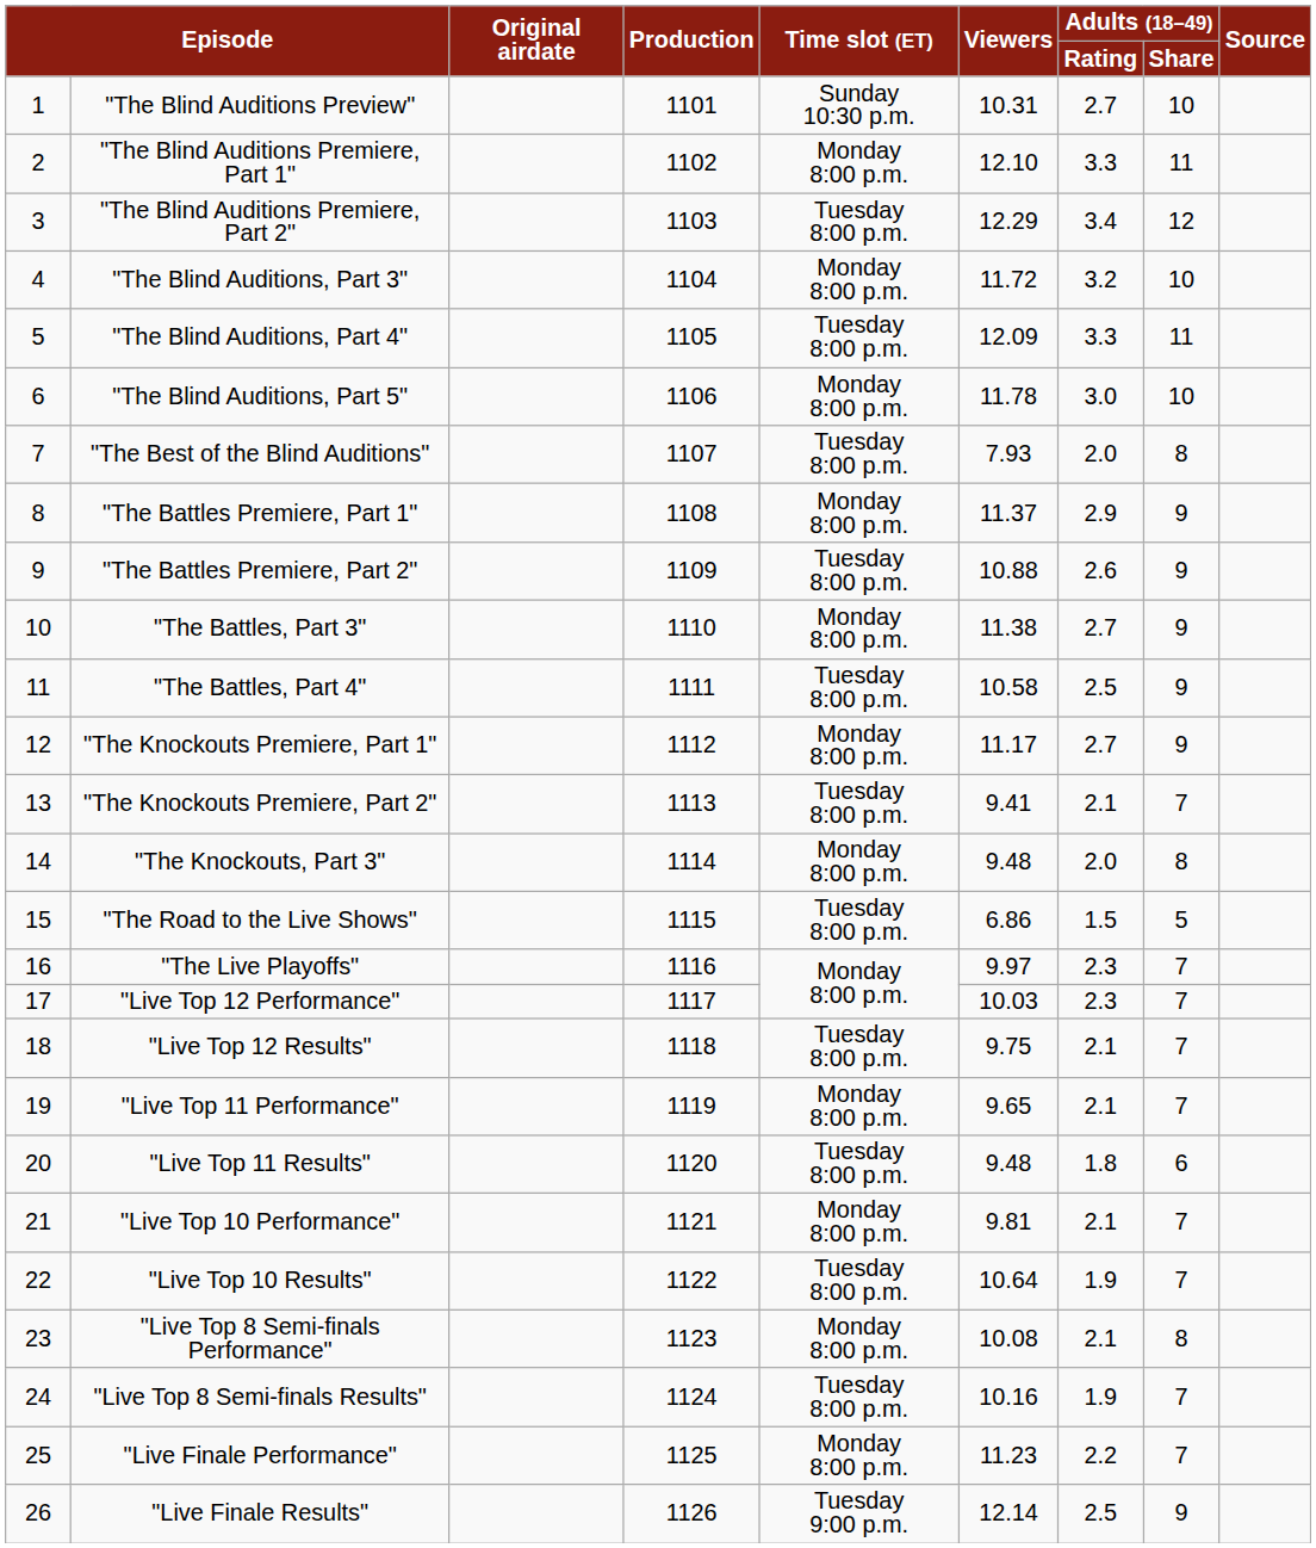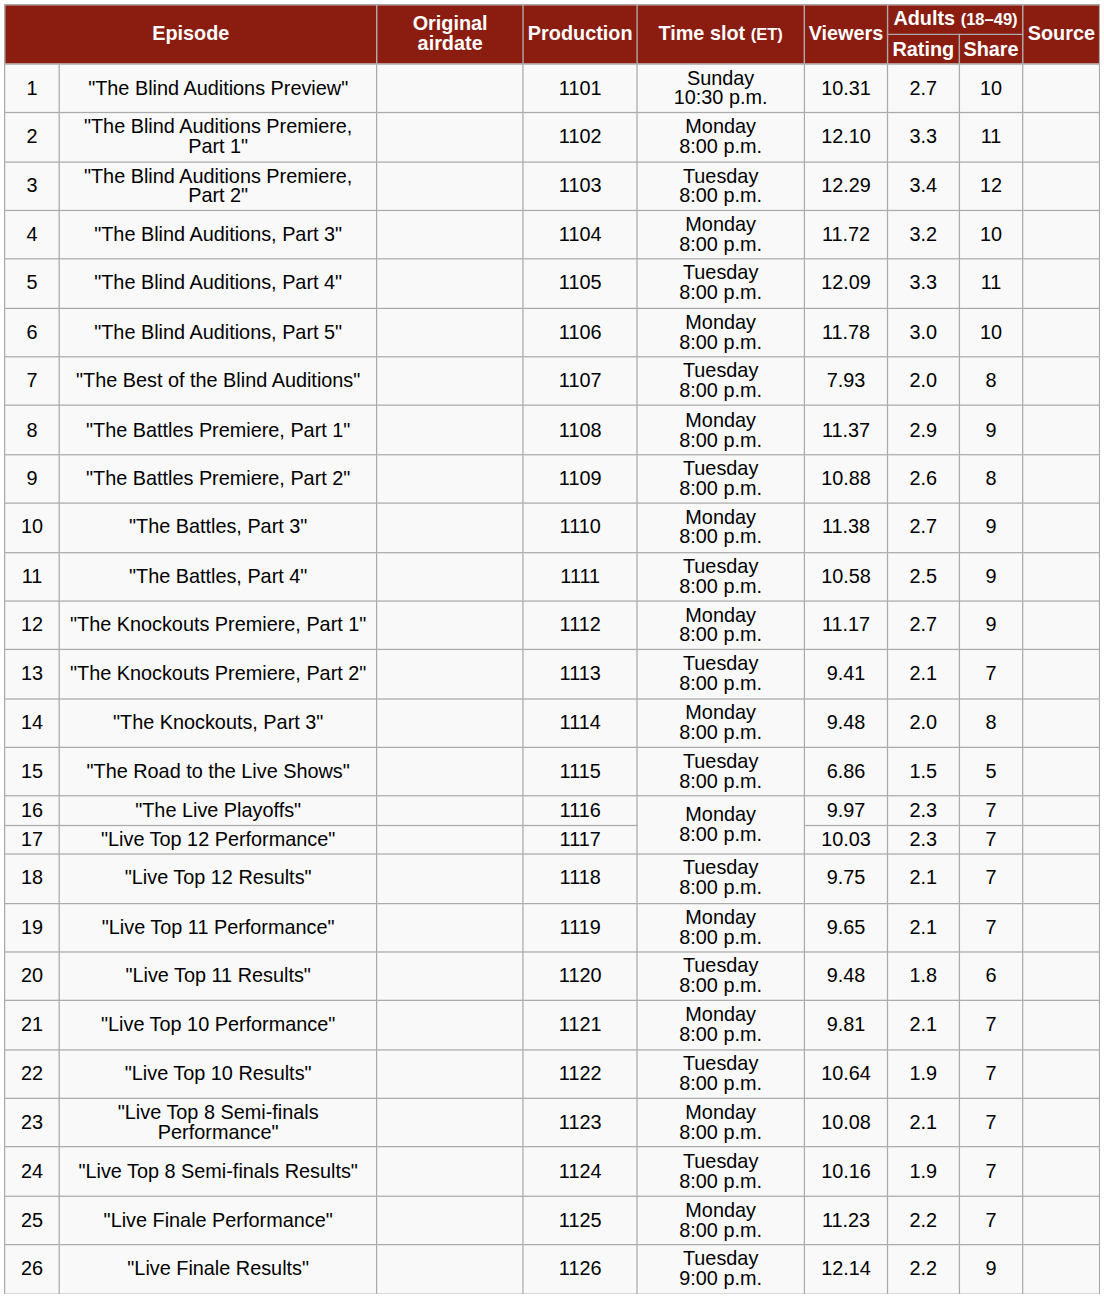"The Battles Premiere, Part 2" | Adults (18–49) / Share: 9 -> 8
"Live Top 8 Semi-finals Performance" | Adults (18–49) / Share: 8 -> 7
"Live Finale Results" | Adults (18–49) / Rating: 2.5 -> 2.2
